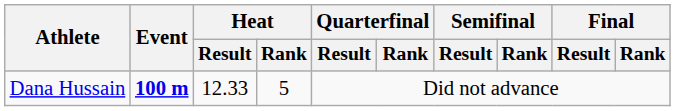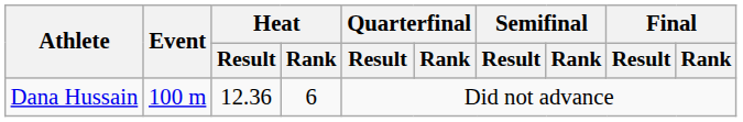Dana Hussain | Event: bold -> normal
Dana Hussain | Heat / Result: 12.33 -> 12.36
Dana Hussain | Heat / Rank: 5 -> 6
